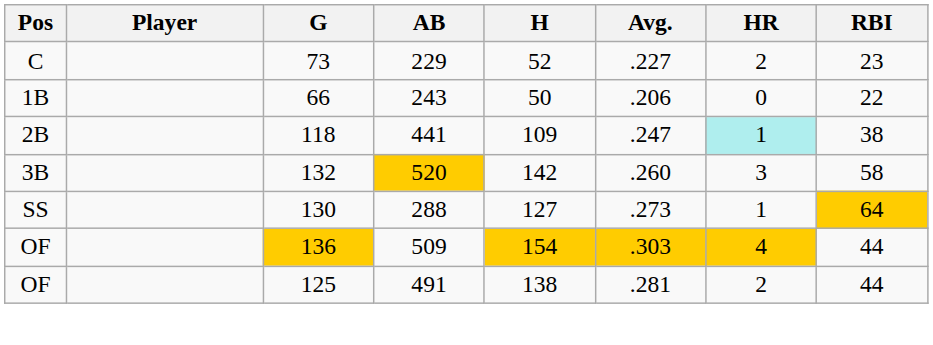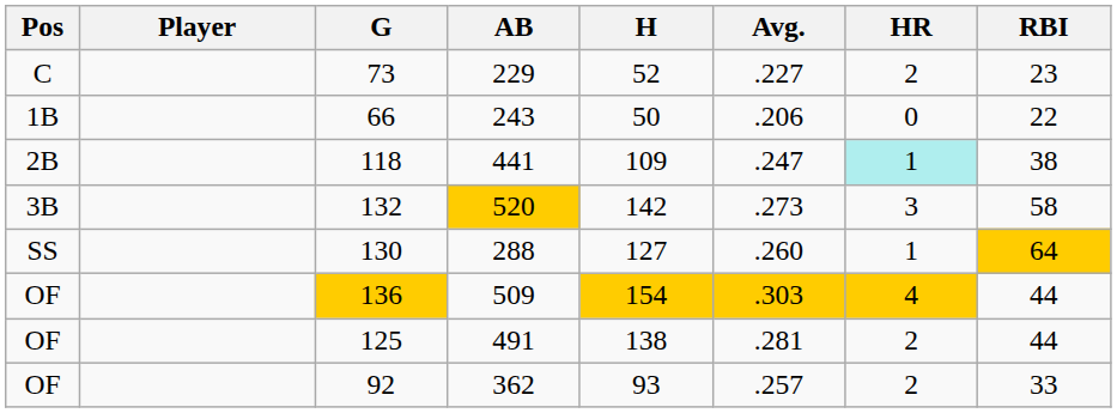132 | Avg.: .260 -> .273
130 | Avg.: .273 -> .260
+ row: OF | 92 | 362 | 93 | .257 | 2 | 33
